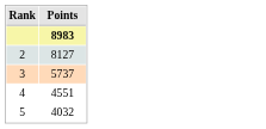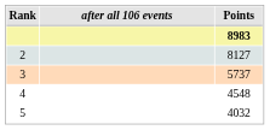+ column: after all 106 events
4 | Points: 4551 -> 4548
